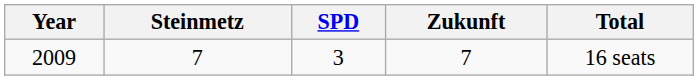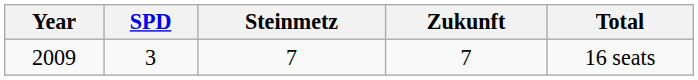columns swapped: SPD <-> Steinmetz
